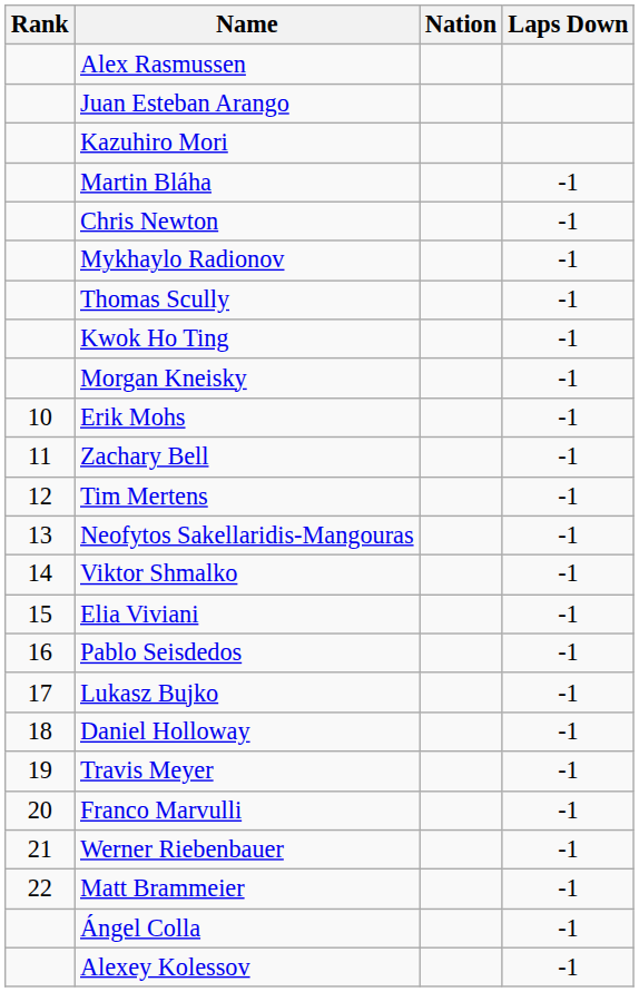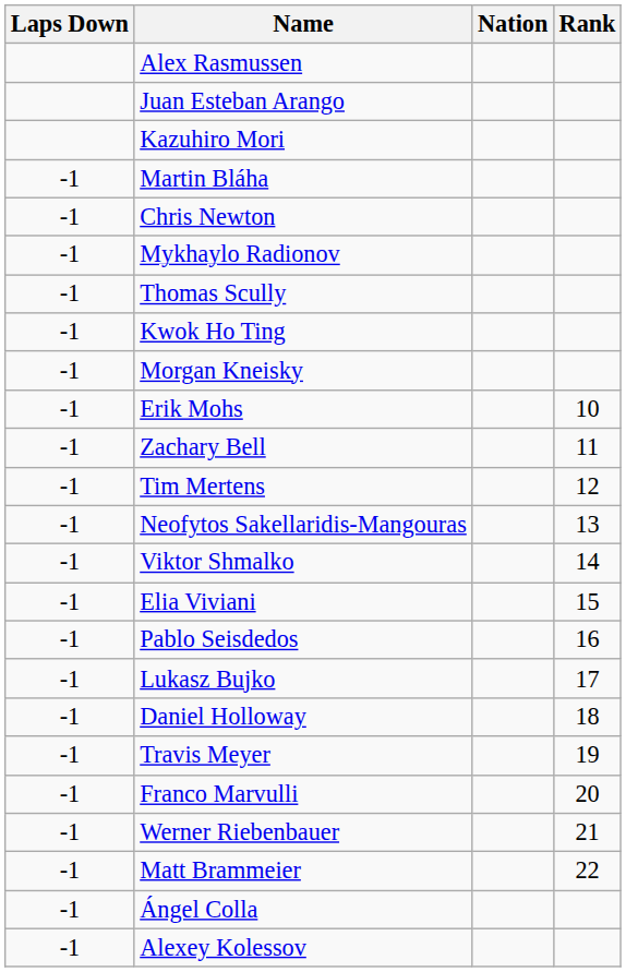columns swapped: Rank <-> Laps Down
